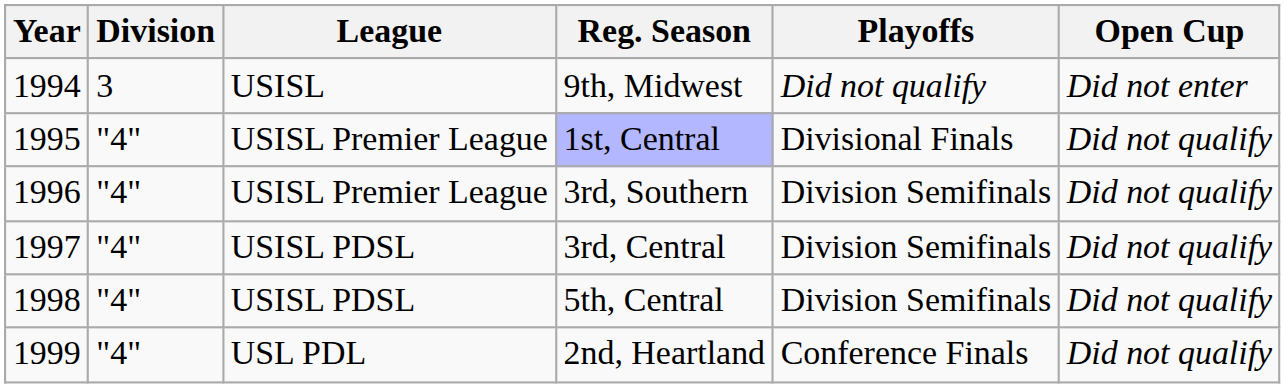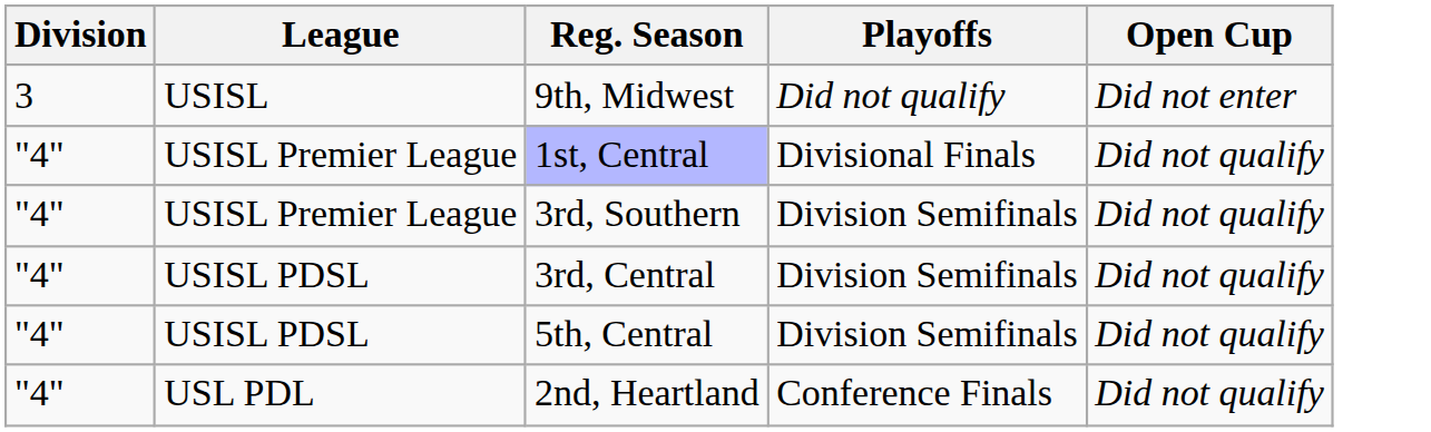- column: Year | 1994 | 1995 | 1996 | 1997 | 1998 | 1999
